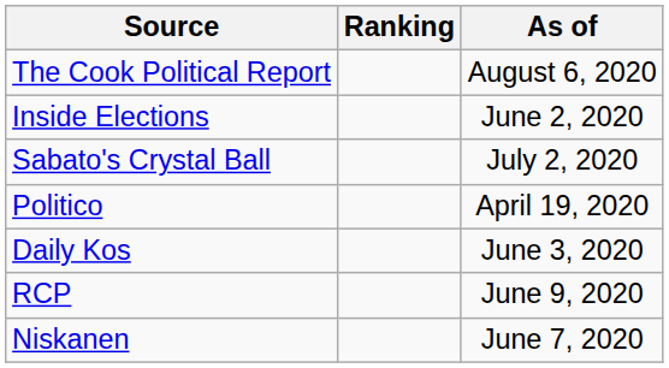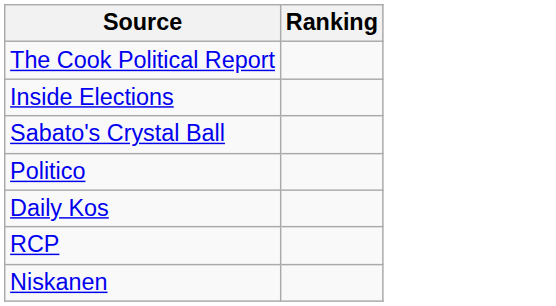- column: As of | August 6, 2020 | June 2, 2020 | July 2, 2020 | April 19, 2020 | June 3, 2020 | June 9, 2020 | June 7, 2020
